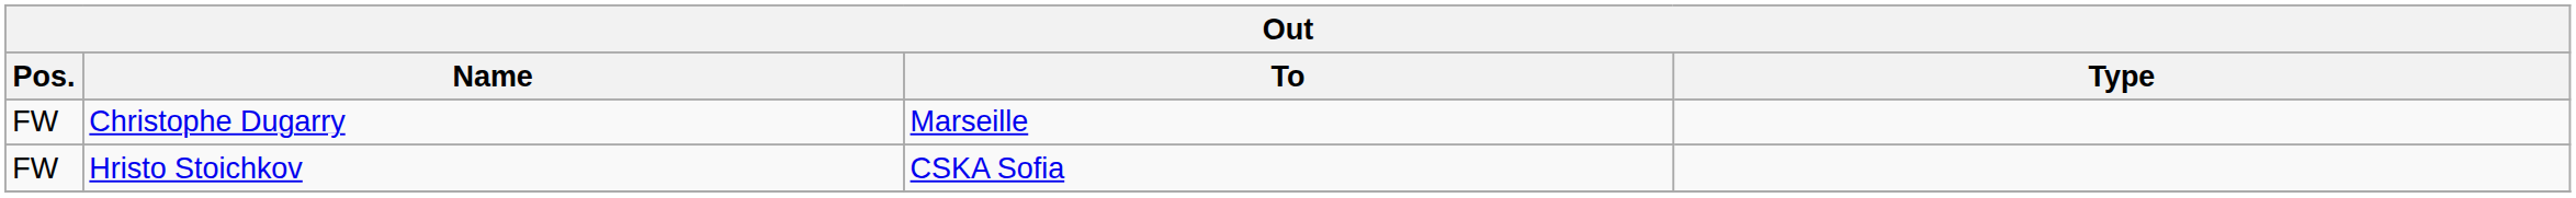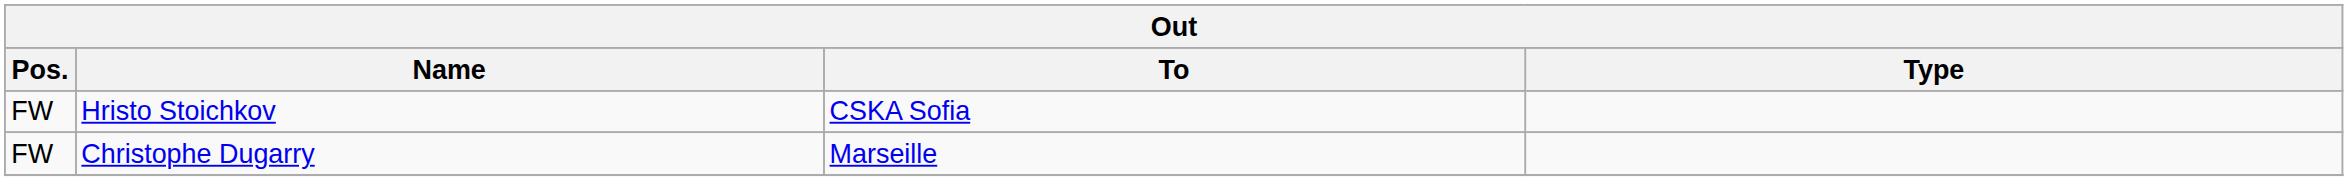rows swapped: Christophe Dugarry <-> Hristo Stoichkov
